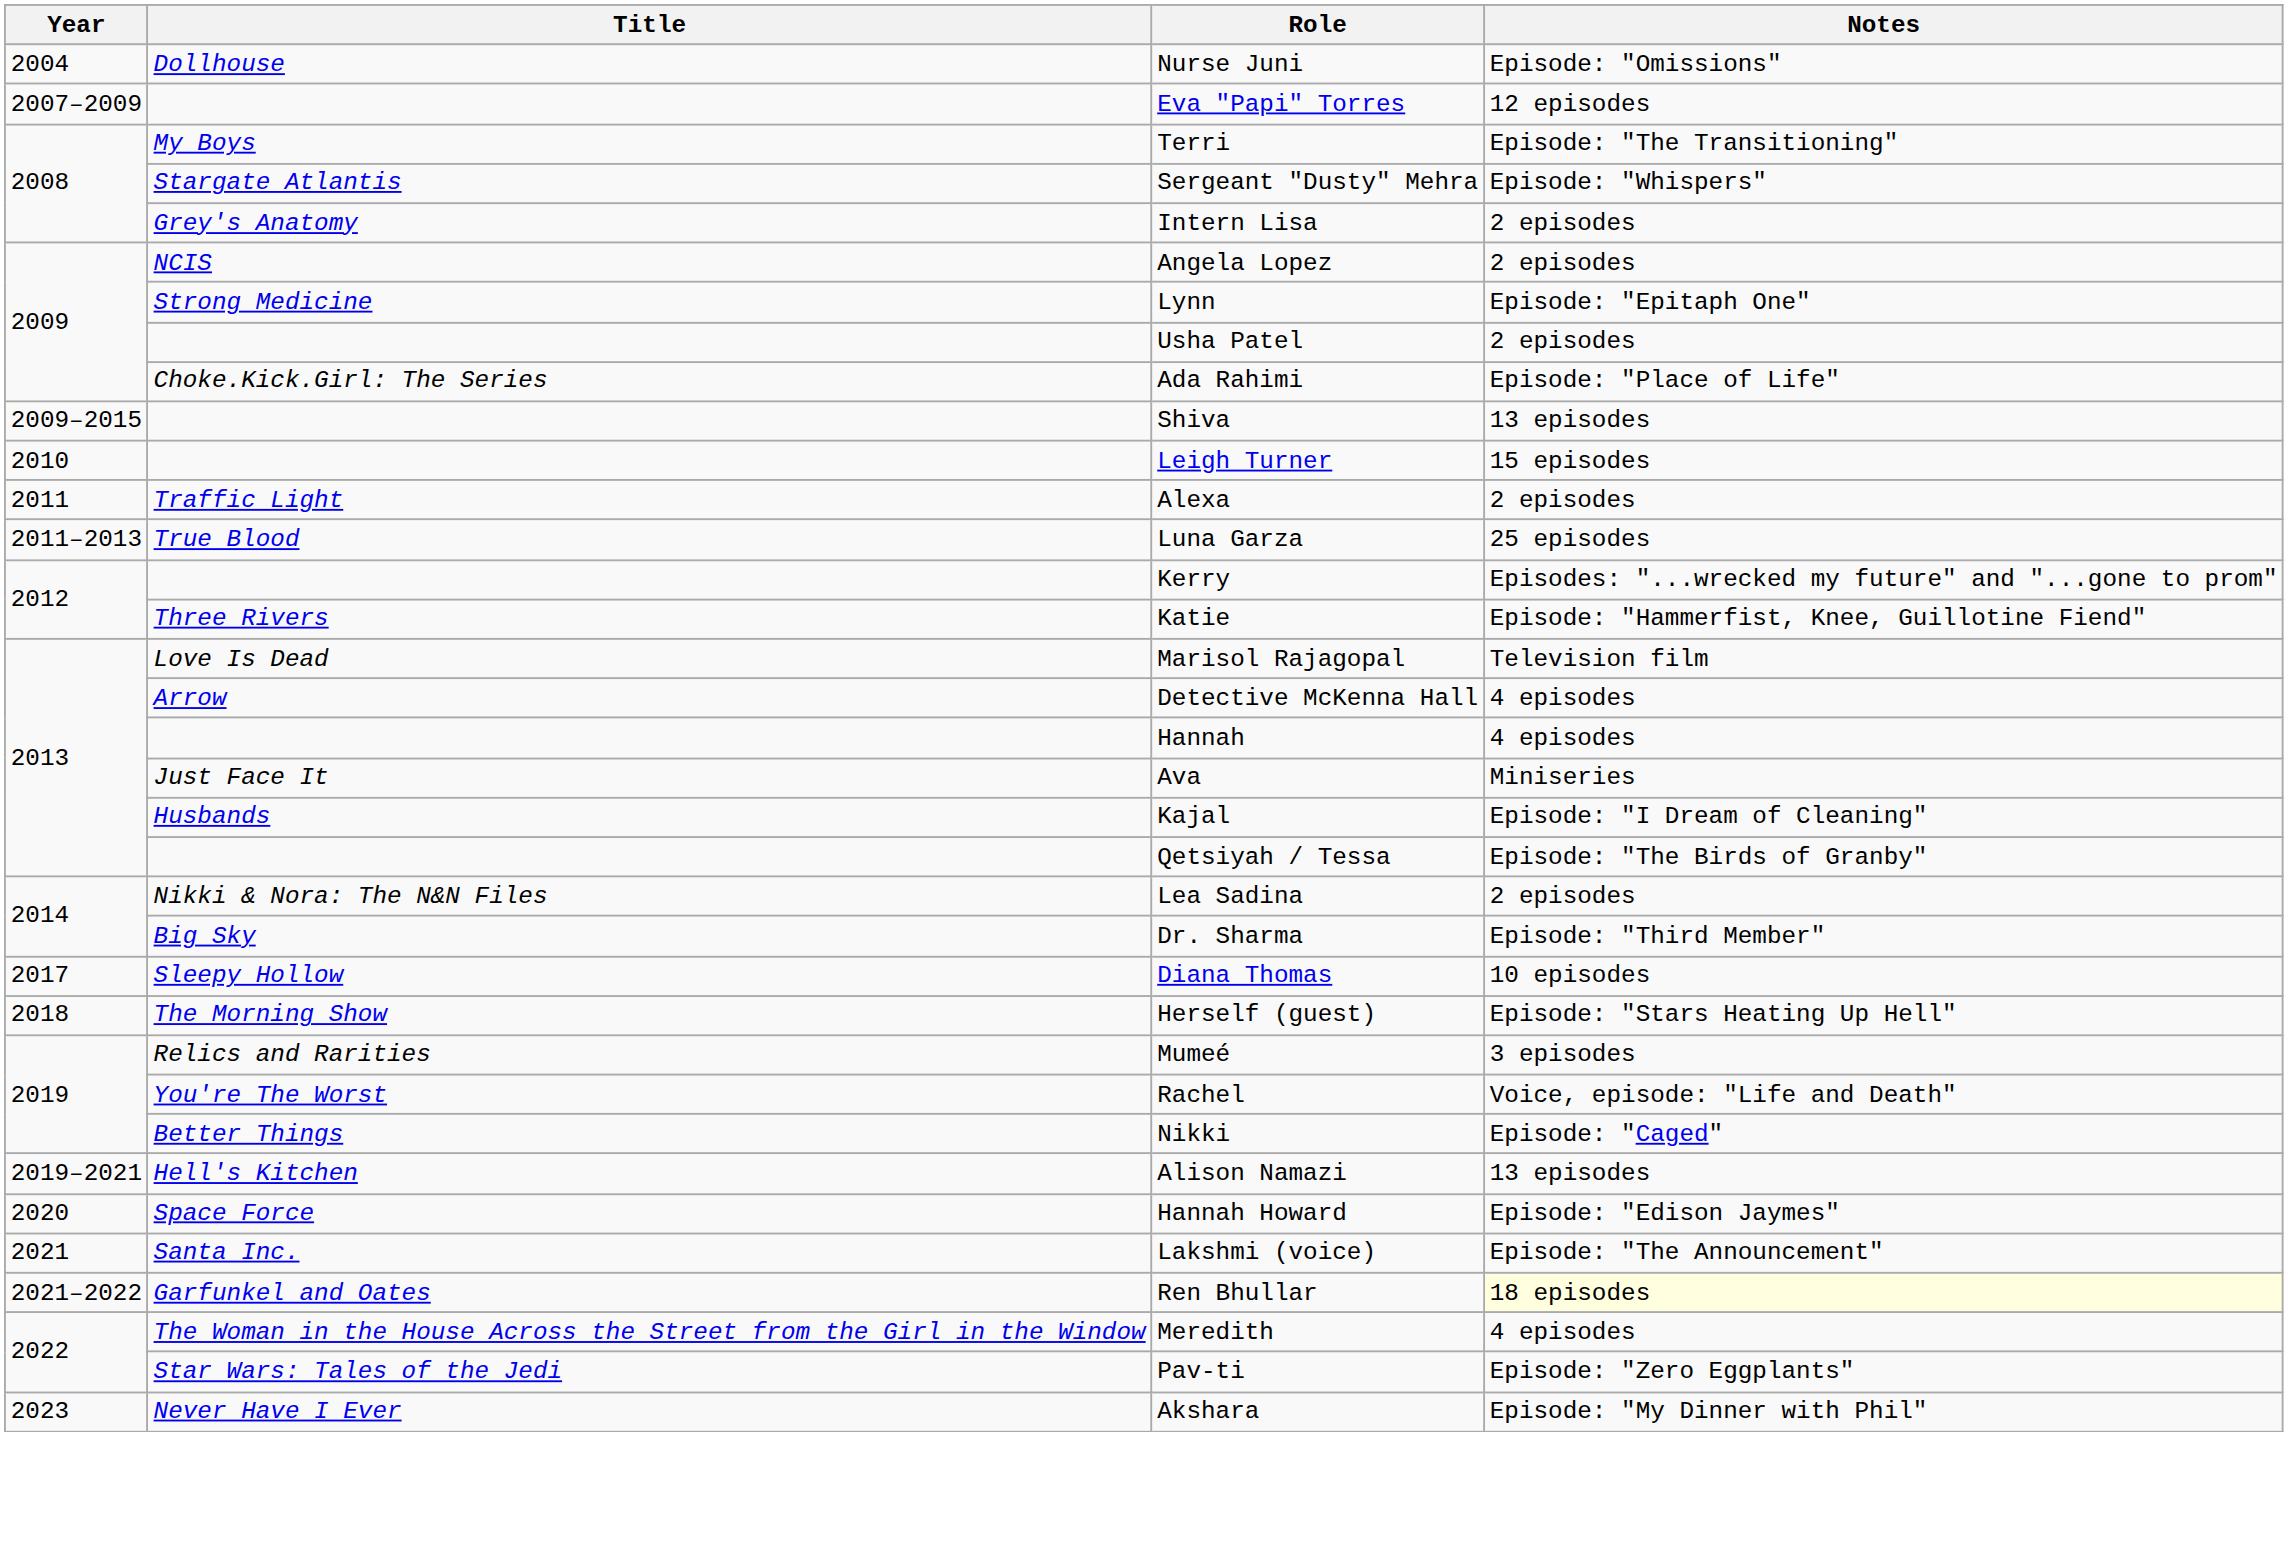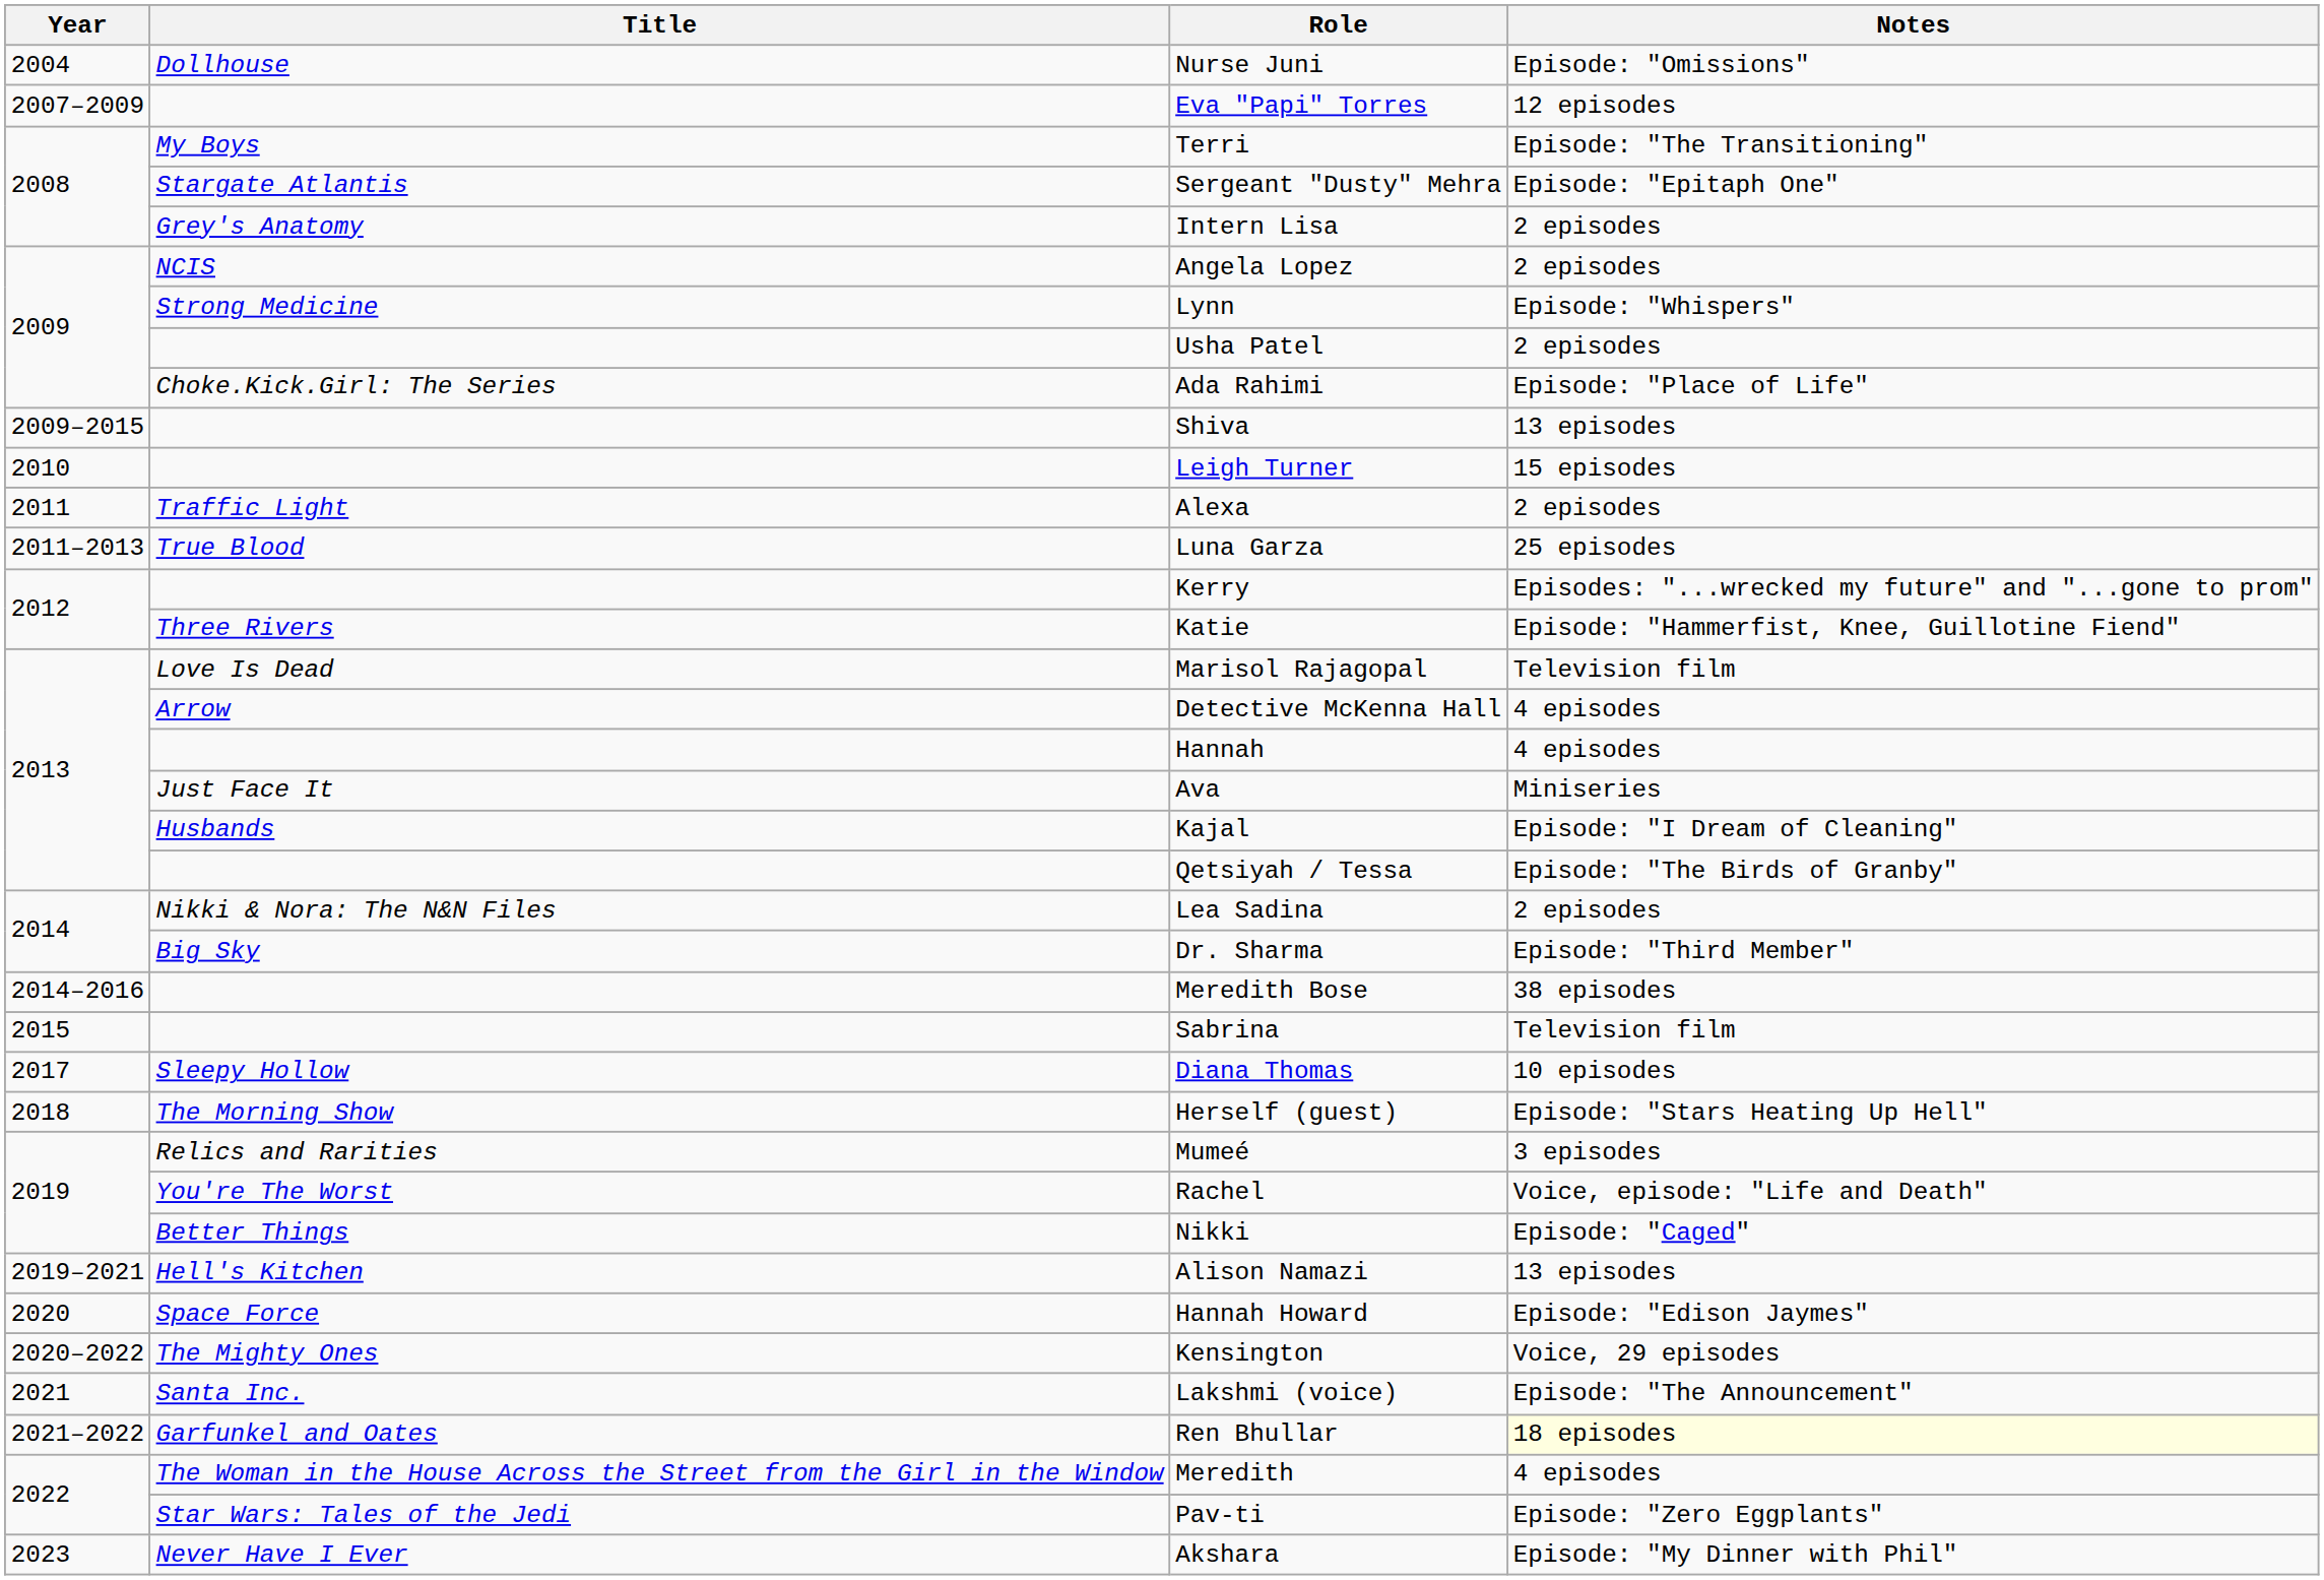Sergeant "Dusty" Mehra | Notes: Episode: "Whispers" -> Episode: "Epitaph One"
Lynn | Notes: Episode: "Epitaph One" -> Episode: "Whispers"
+ row: 2014–2016 | Meredith Bose | 38 episodes
+ row: 2015 | Sabrina | Television film
+ row: 2020–2022 | The Mighty Ones | Kensington | Voice, 29 episodes
